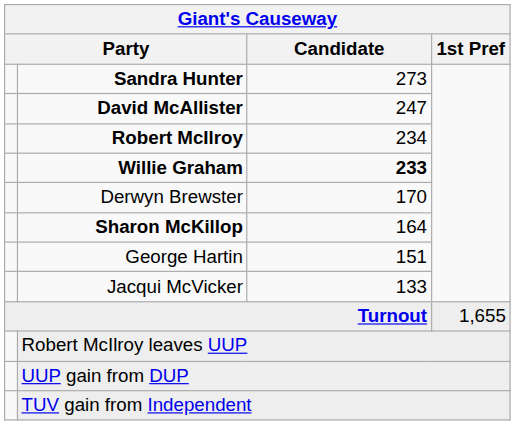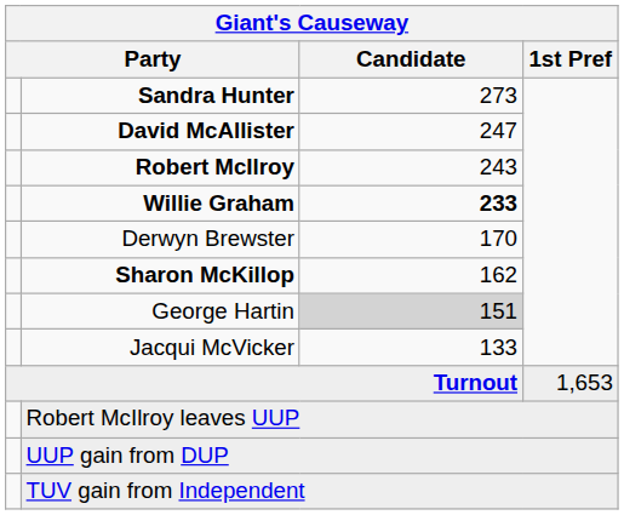Robert McIlroy | Candidate: 234 -> 243
Sharon McKillop | Candidate: 164 -> 162
George Hartin | Candidate: no background -> lightgrey background
Turnout | 1st Pref: 1,655 -> 1,653
